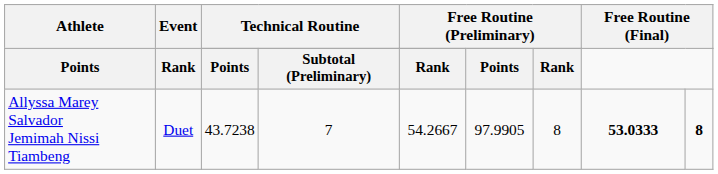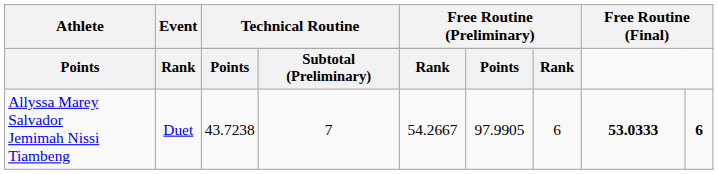Allyssa Marey Salvador Jemimah Nissi Tiambeng | column 7: 8 -> 6
Allyssa Marey Salvador Jemimah Nissi Tiambeng | column 9: 8 -> 6
